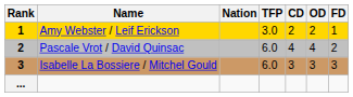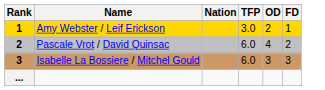- column: CD | 2 | 4 | 3
